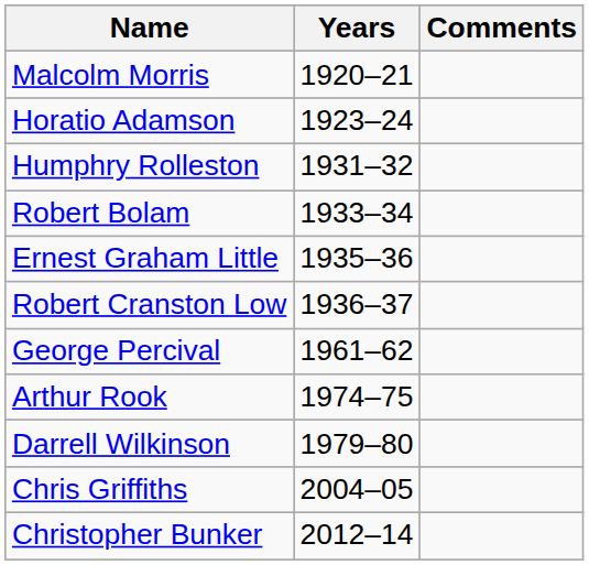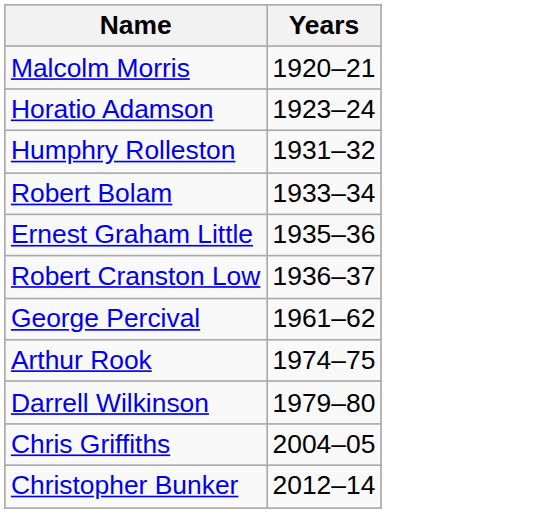- column: Comments
